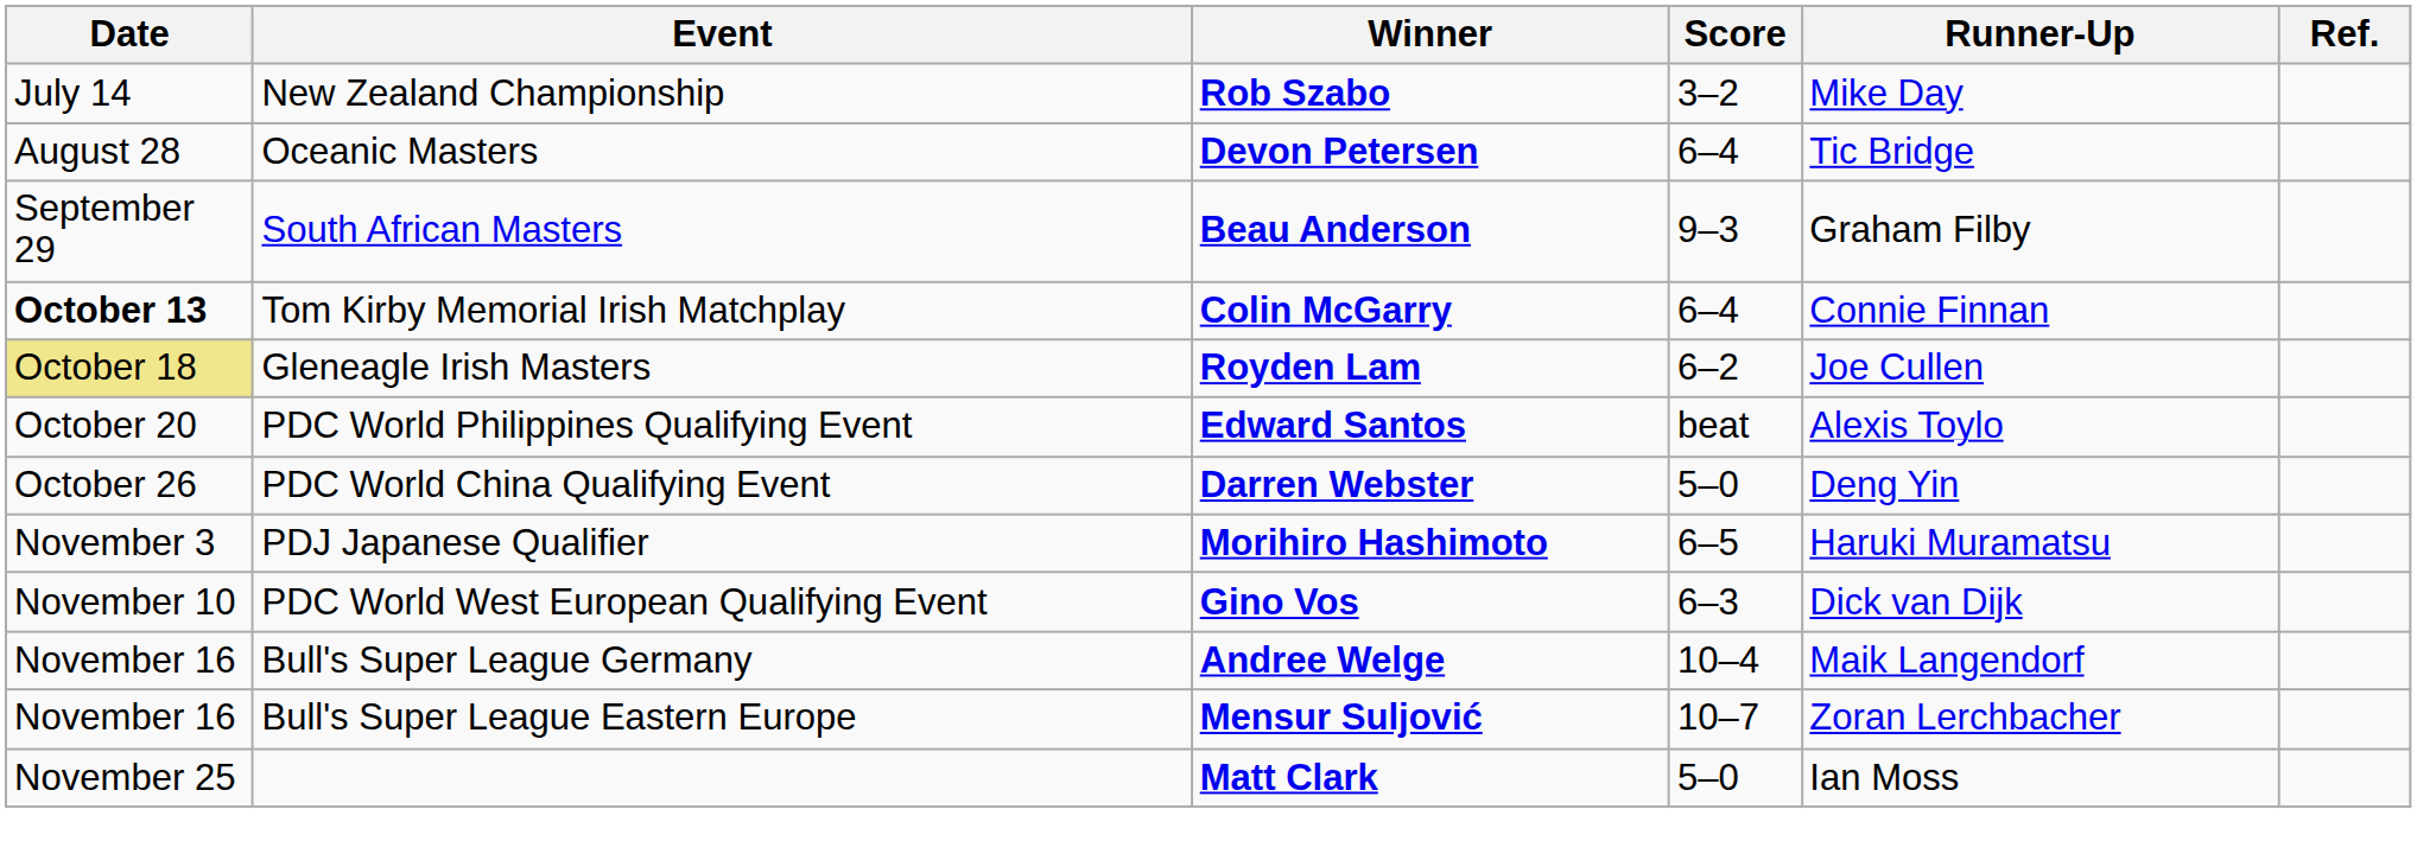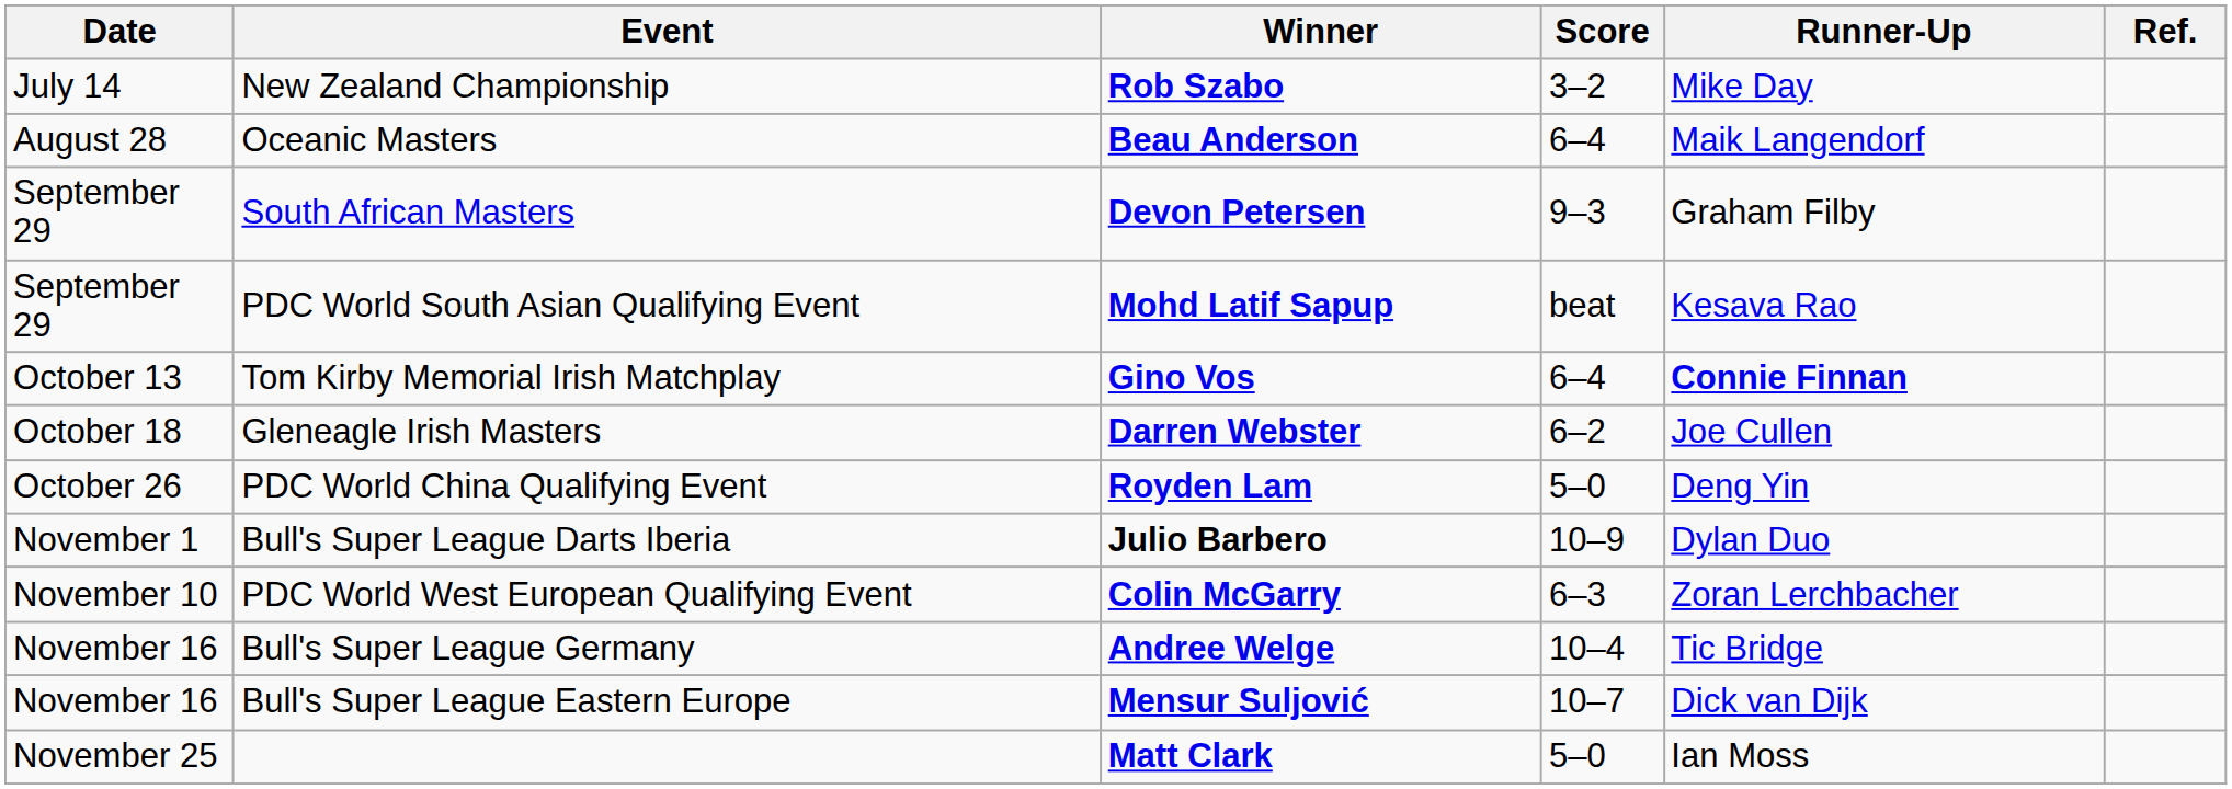Oceanic Masters | Winner: Devon Petersen -> Beau Anderson
Oceanic Masters | Runner-Up: Tic Bridge -> Maik Langendorf
South African Masters | Winner: Beau Anderson -> Devon Petersen
+ row: September 29 | PDC World South Asian Qualifying Event | Mohd Latif Sapup | beat | Kesava Rao
Tom Kirby Memorial Irish Matchplay | Date: bold -> normal
Tom Kirby Memorial Irish Matchplay | Winner: Colin McGarry -> Gino Vos
Tom Kirby Memorial Irish Matchplay | Runner-Up: normal -> bold
Gleneagle Irish Masters | Date: khaki background -> no background
Gleneagle Irish Masters | Winner: Royden Lam -> Darren Webster
- row: October 20 | PDC World Philippines Qualifying Event | Edward Santos | beat | Alexis Toylo
PDC World China Qualifying Event | Winner: Darren Webster -> Royden Lam
+ row: November 1 | Bull's Super League Darts Iberia | Julio Barbero | 10–9 | Dylan Duo
- row: November 3 | PDJ Japanese Qualifier | Morihiro Hashimoto | 6–5 | Haruki Muramatsu
PDC World West European Qualifying Event | Winner: Gino Vos -> Colin McGarry
PDC World West European Qualifying Event | Runner-Up: Dick van Dijk -> Zoran Lerchbacher
Bull's Super League Germany | Runner-Up: Maik Langendorf -> Tic Bridge
Bull's Super League Eastern Europe | Runner-Up: Zoran Lerchbacher -> Dick van Dijk
